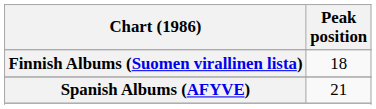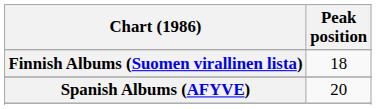Spanish Albums (AFYVE) | Peak position: 21 -> 20
